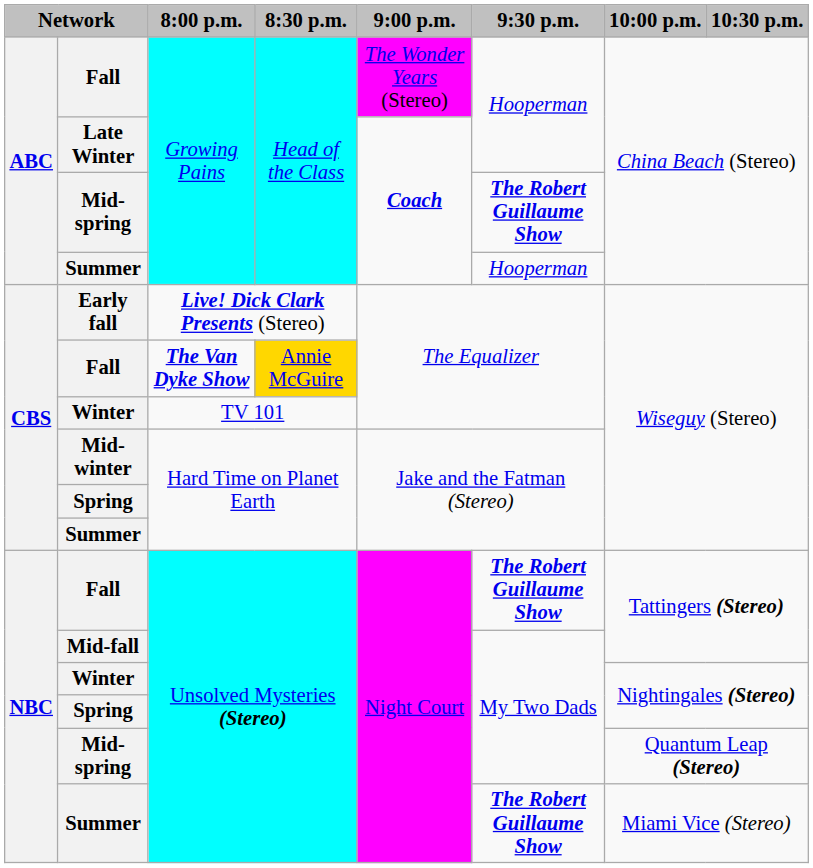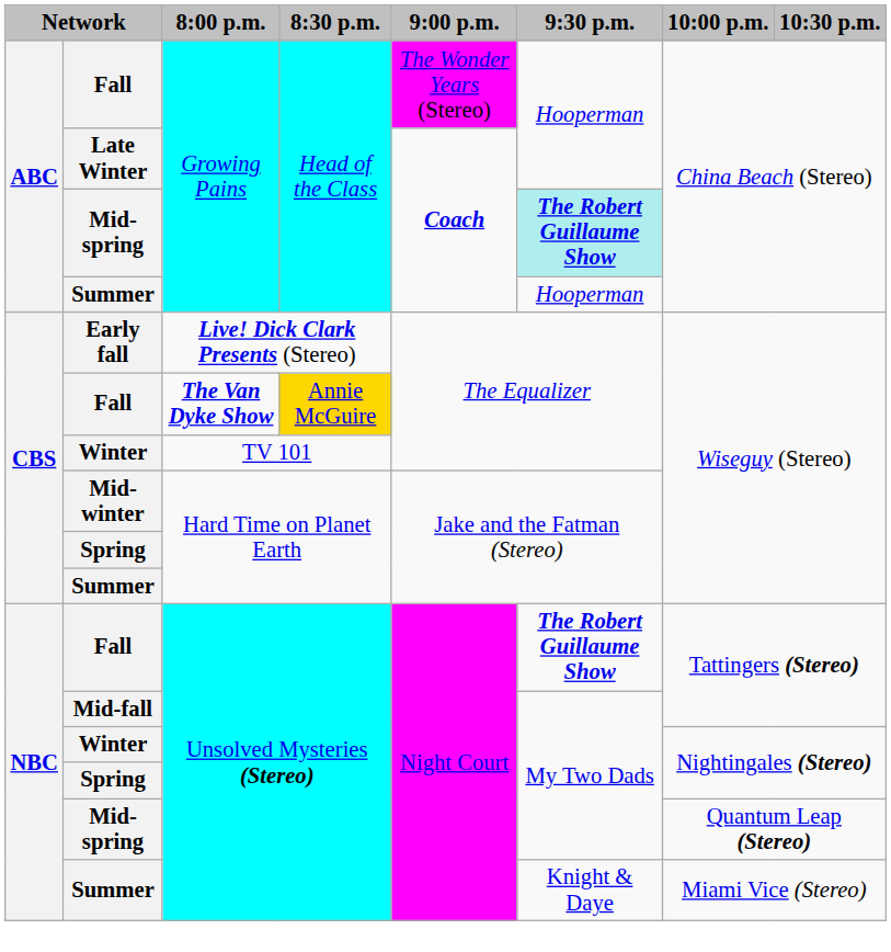Mid-spring / Growing Pains | 9:30 p.m.: no background -> paleturquoise background
Summer / Unsolved Mysteries (Stereo) | 9:30 p.m.: The Robert Guillaume Show -> Knight & Daye
